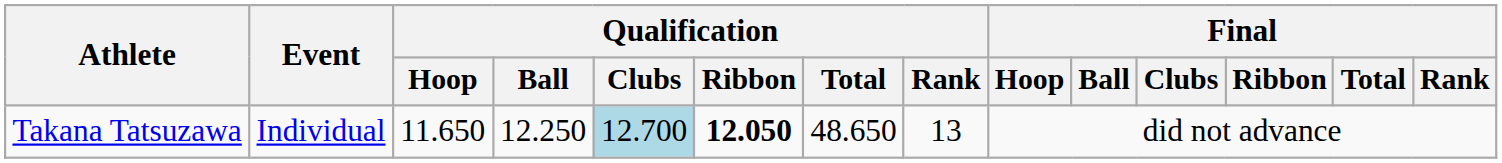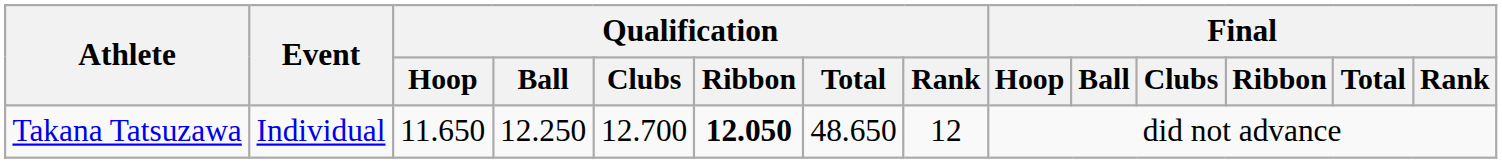Takana Tatsuzawa | Qualification / Clubs: lightblue background -> no background
Takana Tatsuzawa | Qualification / Rank: 13 -> 12
